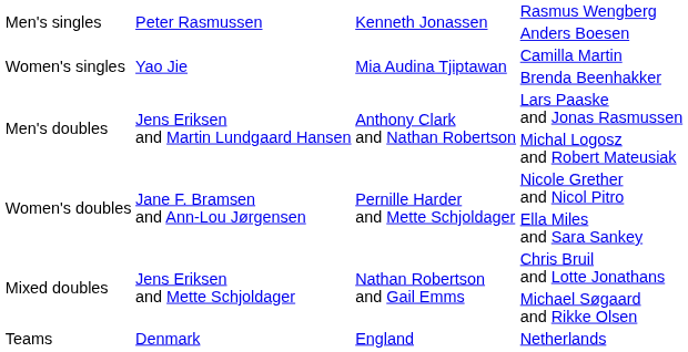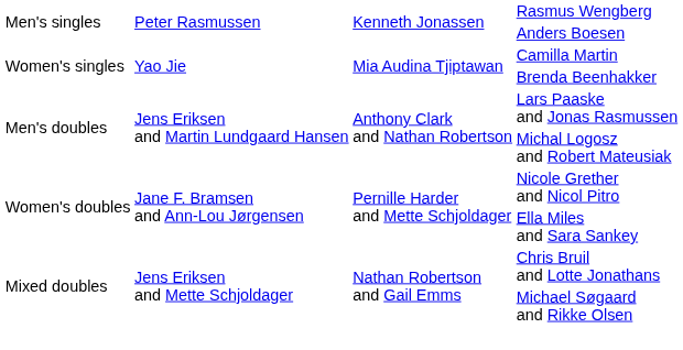- row: Teams | Denmark | England | Netherlands
